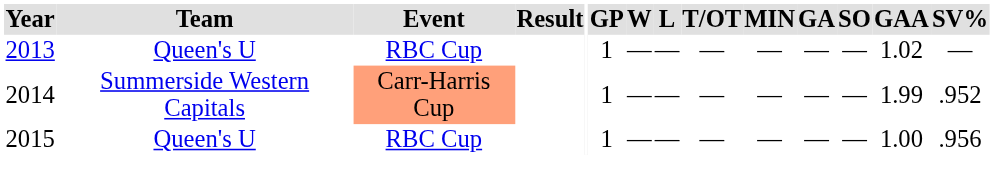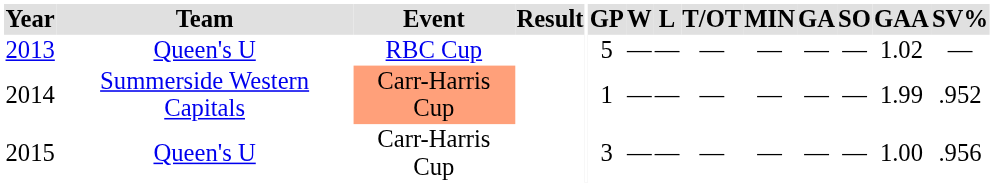2013 | GP: 1 -> 5
2015 | Event: RBC Cup -> Carr-Harris Cup
2015 | GP: 1 -> 3
